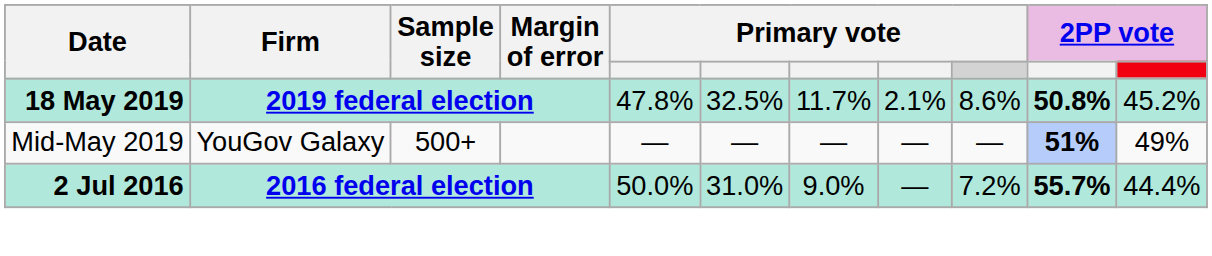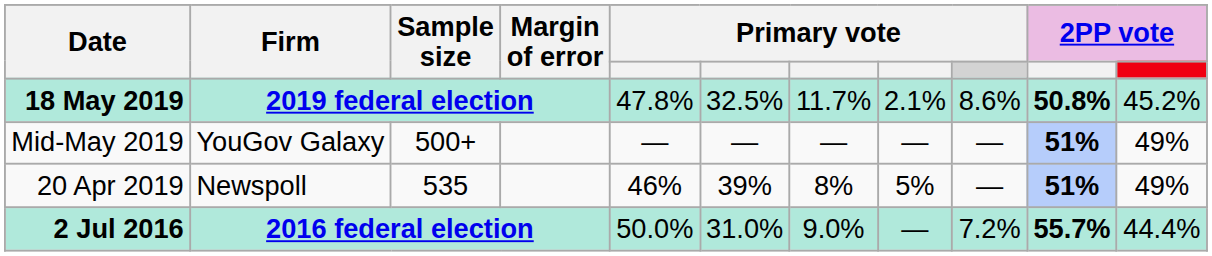+ row: 20 Apr 2019 | Newspoll | 535 | 46% | 39% | 8% | 5% | — | 51% | 49%
